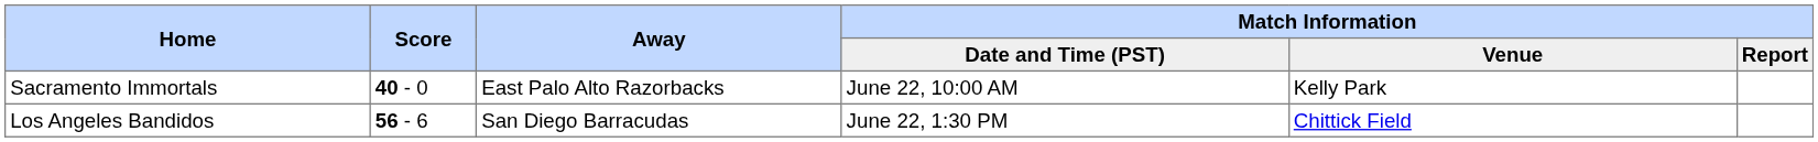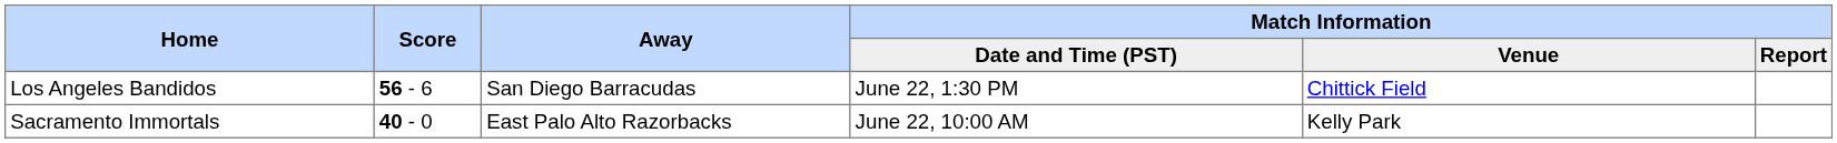rows swapped: Sacramento Immortals <-> Los Angeles Bandidos
